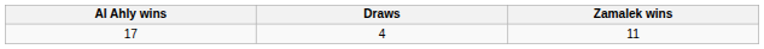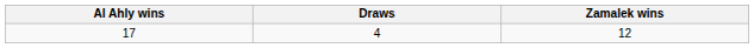17 | Zamalek wins: 11 -> 12
